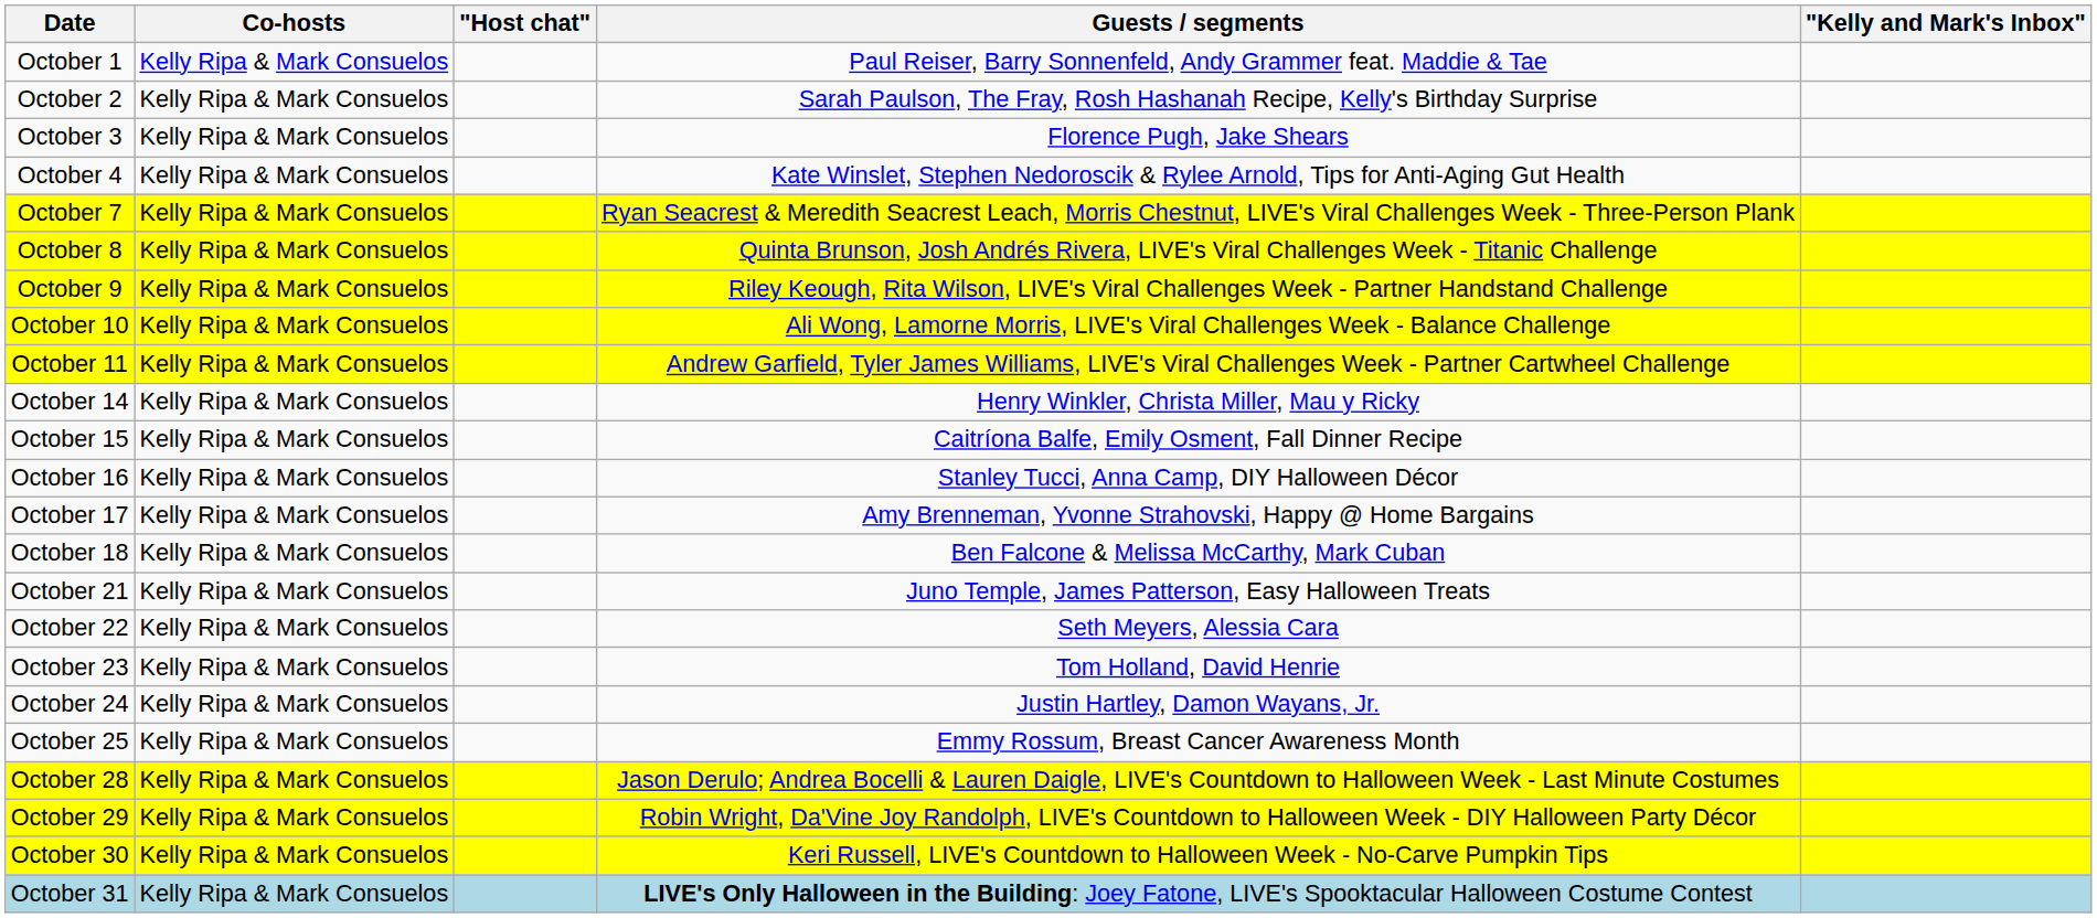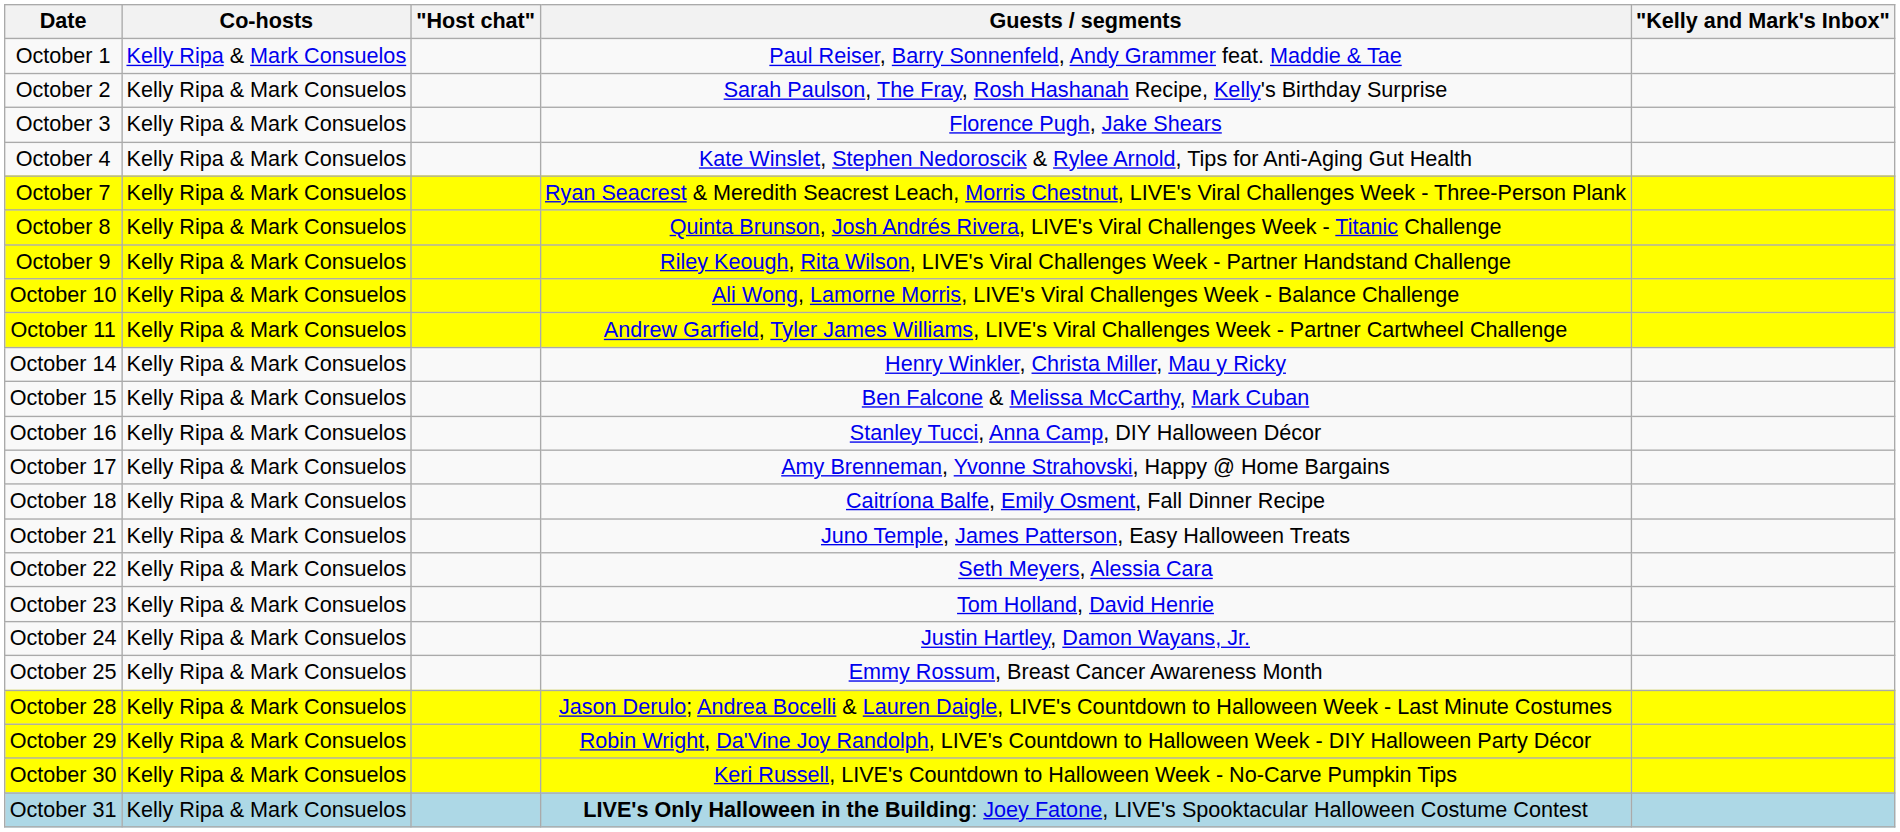October 15 | Guests / segments: Caitríona Balfe, Emily Osment, Fall Dinner Recipe -> Ben Falcone & Melissa McCarthy, Mark Cuban
October 18 | Guests / segments: Ben Falcone & Melissa McCarthy, Mark Cuban -> Caitríona Balfe, Emily Osment, Fall Dinner Recipe
